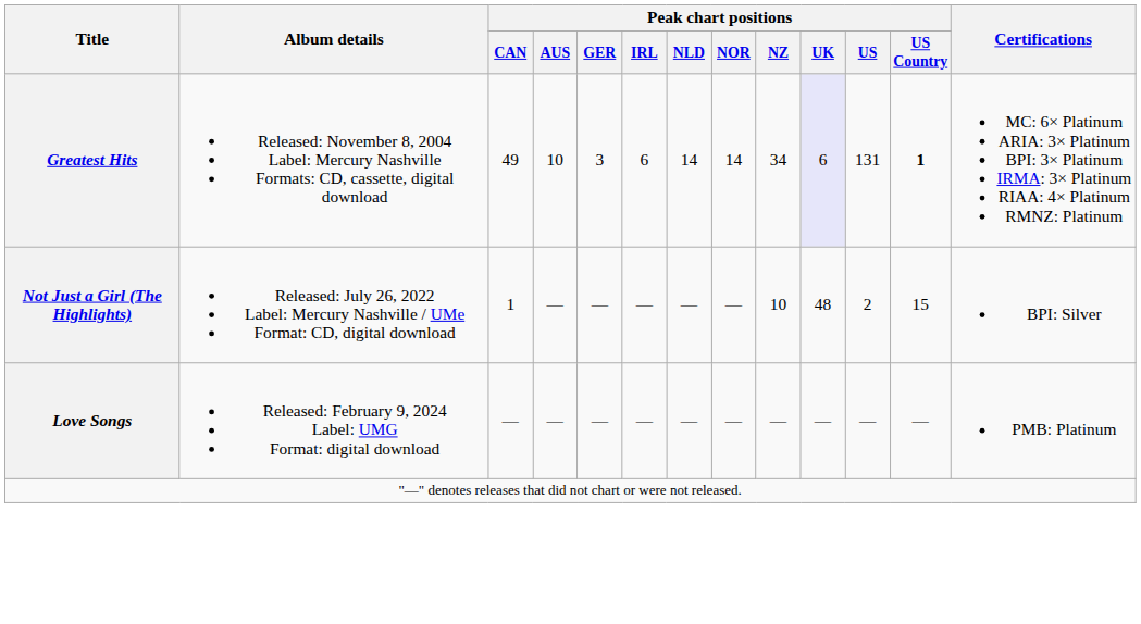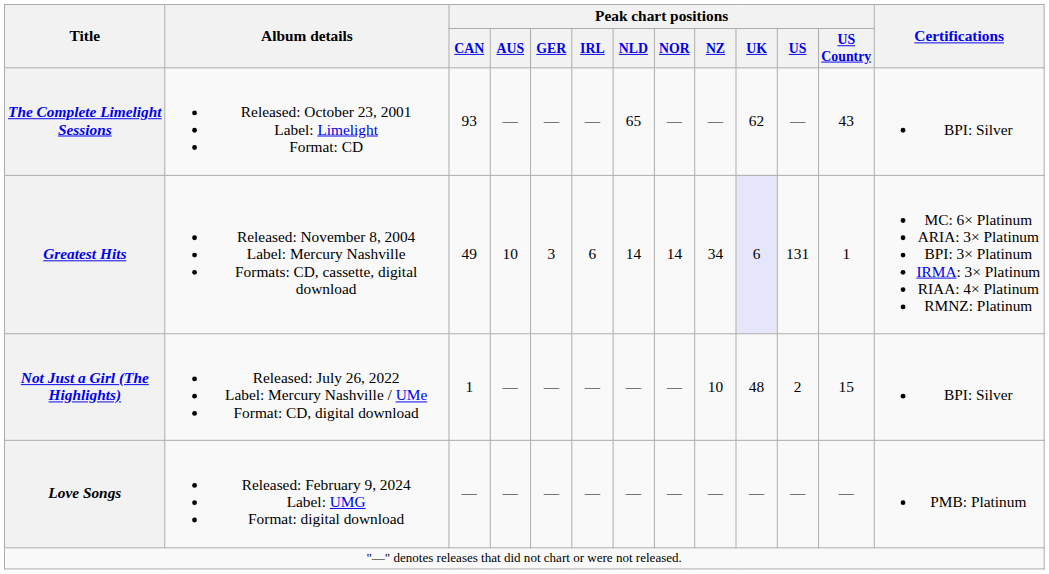+ row: The Complete Limelight Sessions | Released: October 23, 2001 Label: Limelight Format: CD | 93 | — | — | — | 65 | — | — | 62 | — | 43 | BPI: Silver
Greatest Hits | Peak chart positions / US Country: bold -> normal
